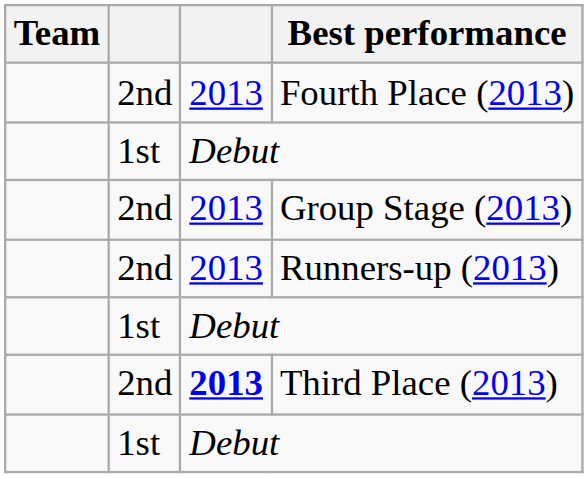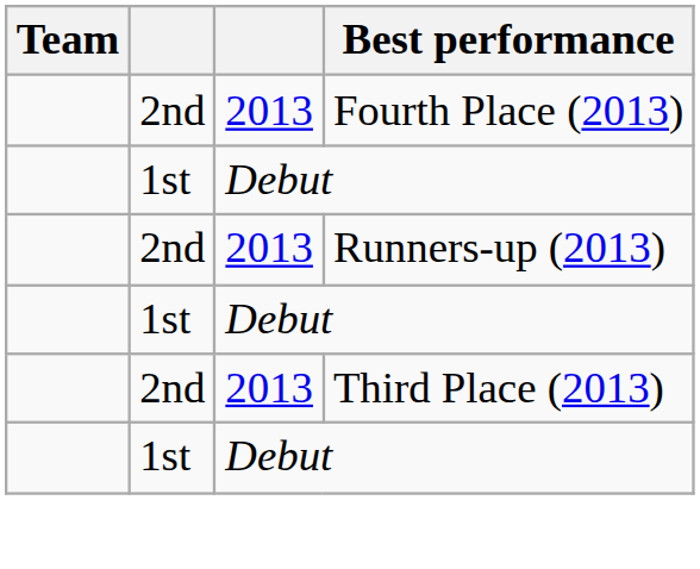- row: 2nd | 2013 | Group Stage (2013)
Third Place (2013) | column 3: bold -> normal
